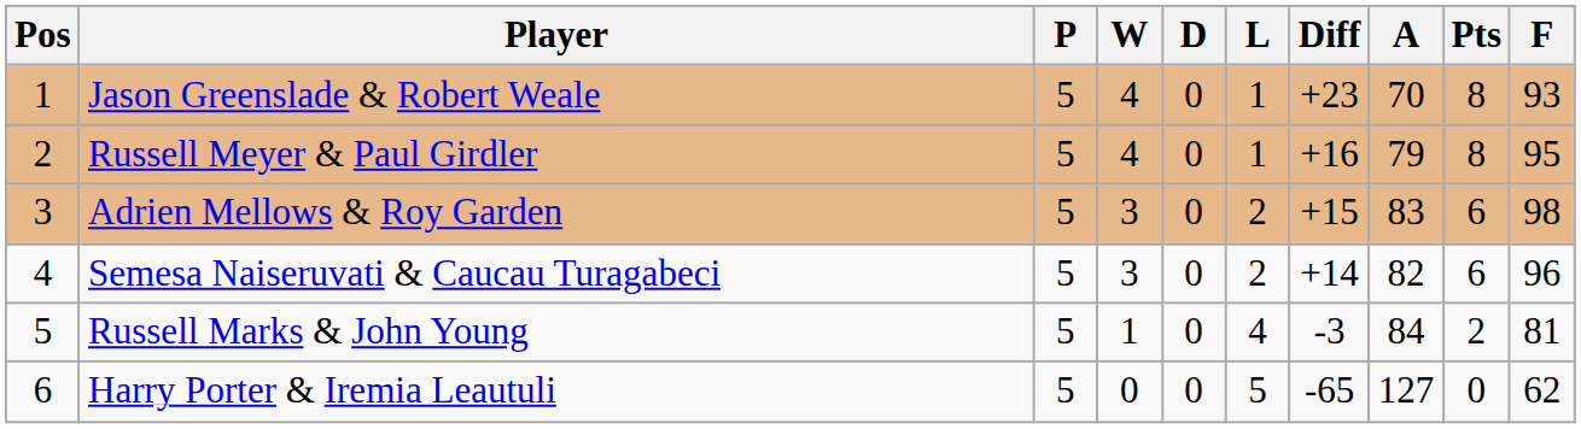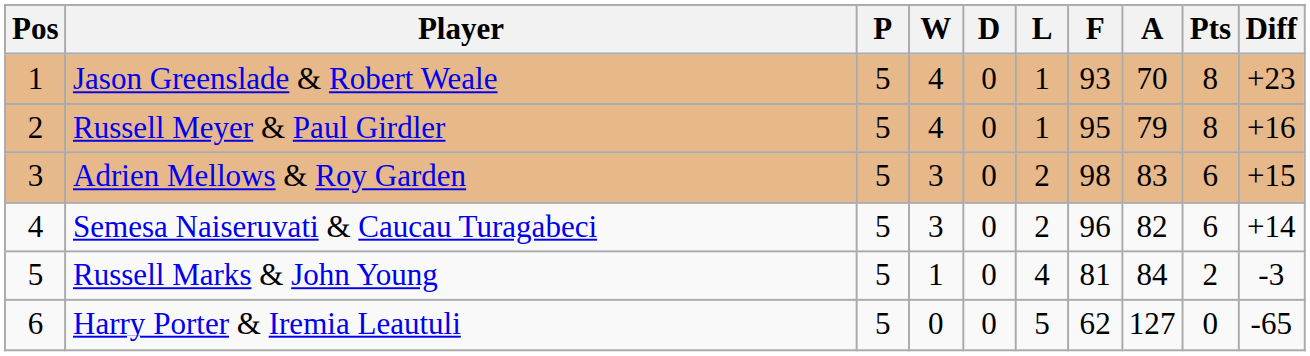columns swapped: F <-> Diff
